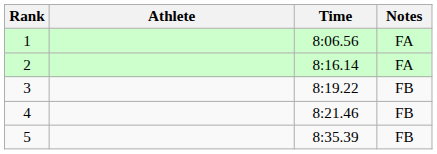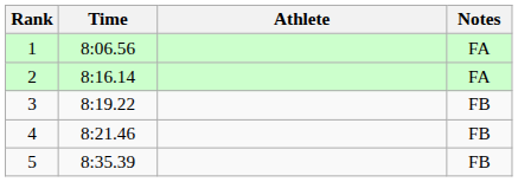columns swapped: Athlete <-> Time
